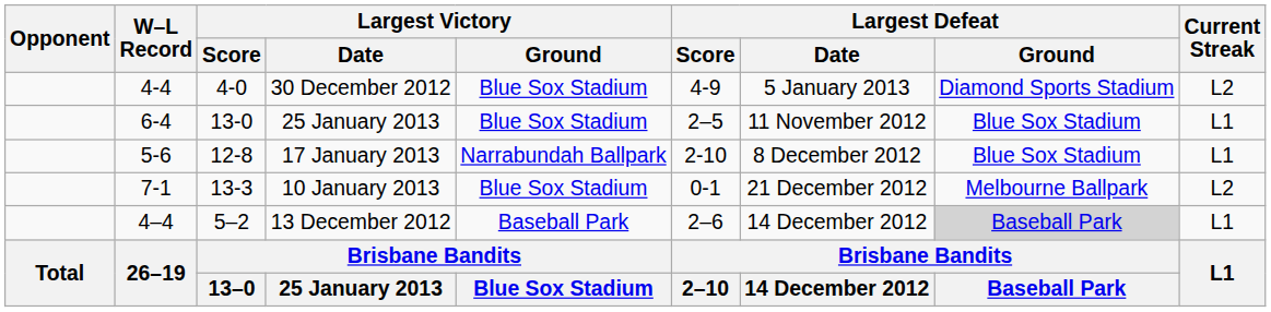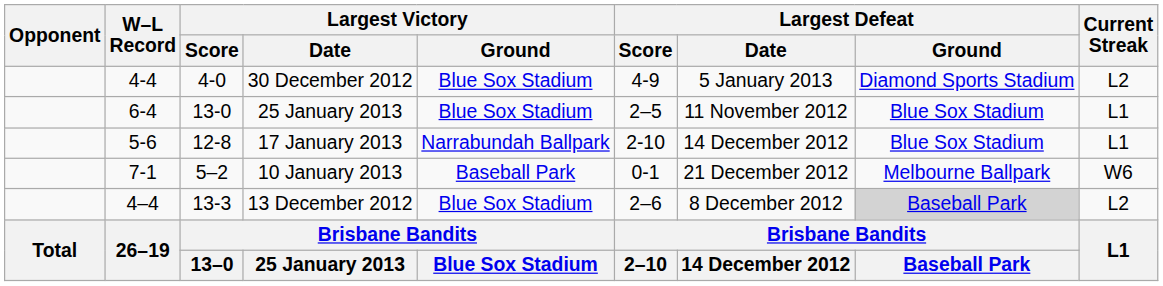17 January 2013 | Largest Defeat / Date: 8 December 2012 -> 14 December 2012
10 January 2013 | Largest Victory / Score: 13-3 -> 5–2
10 January 2013 | Largest Victory / Ground: Blue Sox Stadium -> Baseball Park
10 January 2013 | Current Streak: L2 -> W6
13 December 2012 | Largest Victory / Score: 5–2 -> 13-3
13 December 2012 | Largest Victory / Ground: Baseball Park -> Blue Sox Stadium
13 December 2012 | Largest Defeat / Date: 14 December 2012 -> 8 December 2012
13 December 2012 | Current Streak: L1 -> L2
